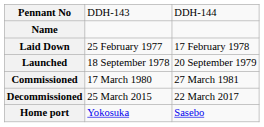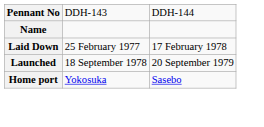- row: Commissioned | 17 March 1980 | 27 March 1981
- row: Decommissioned | 25 March 2015 | 22 March 2017
